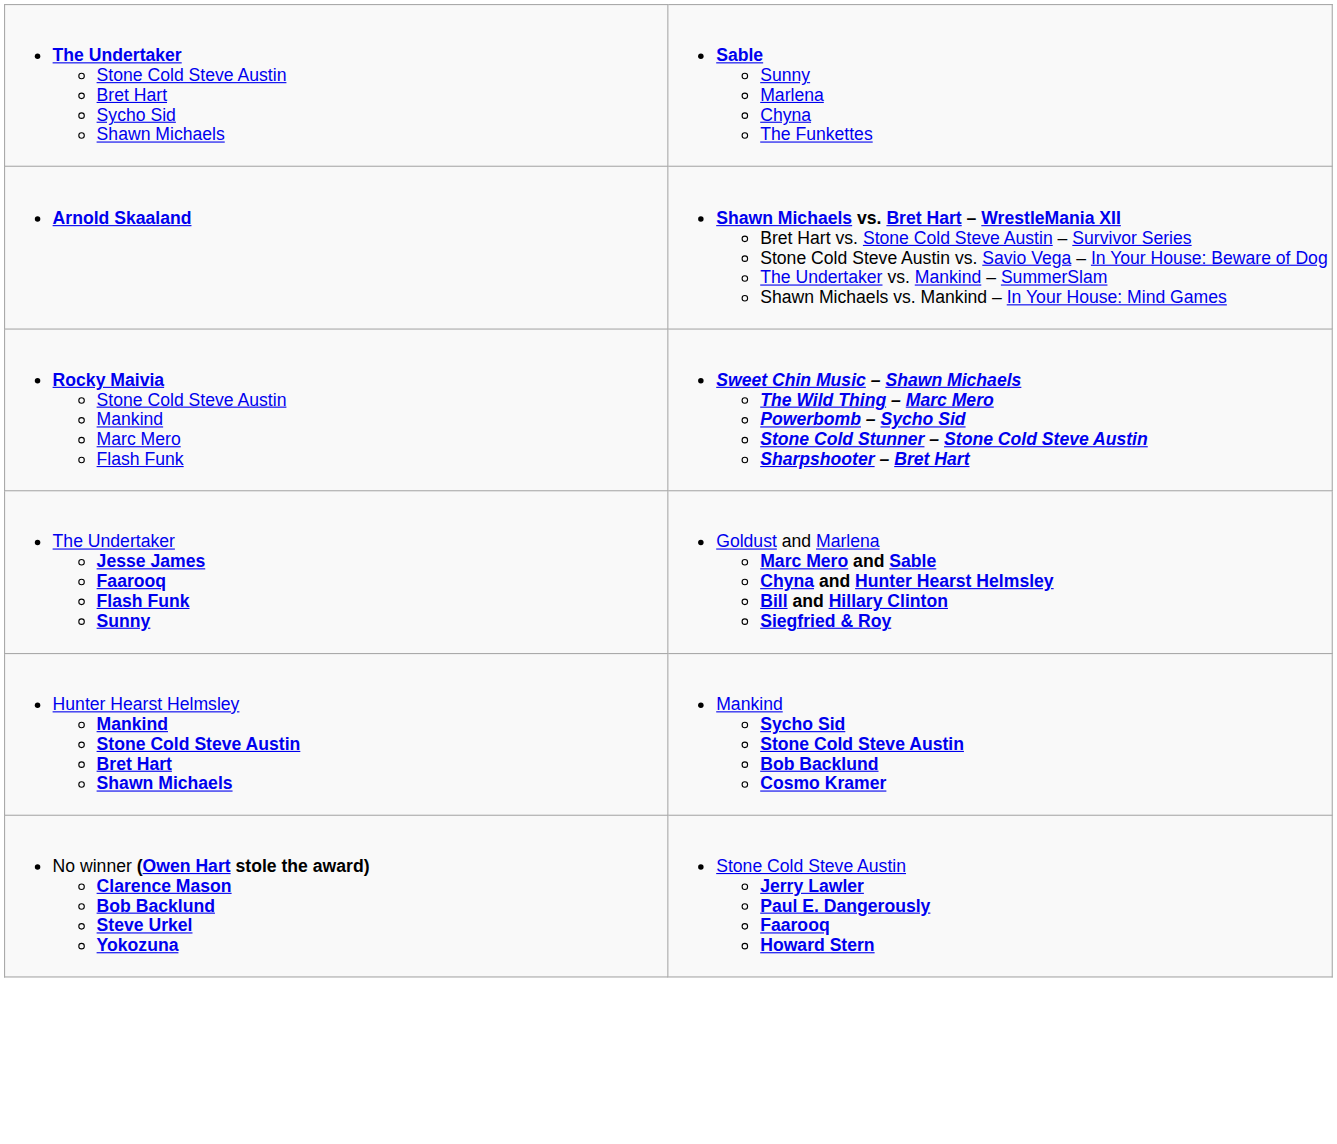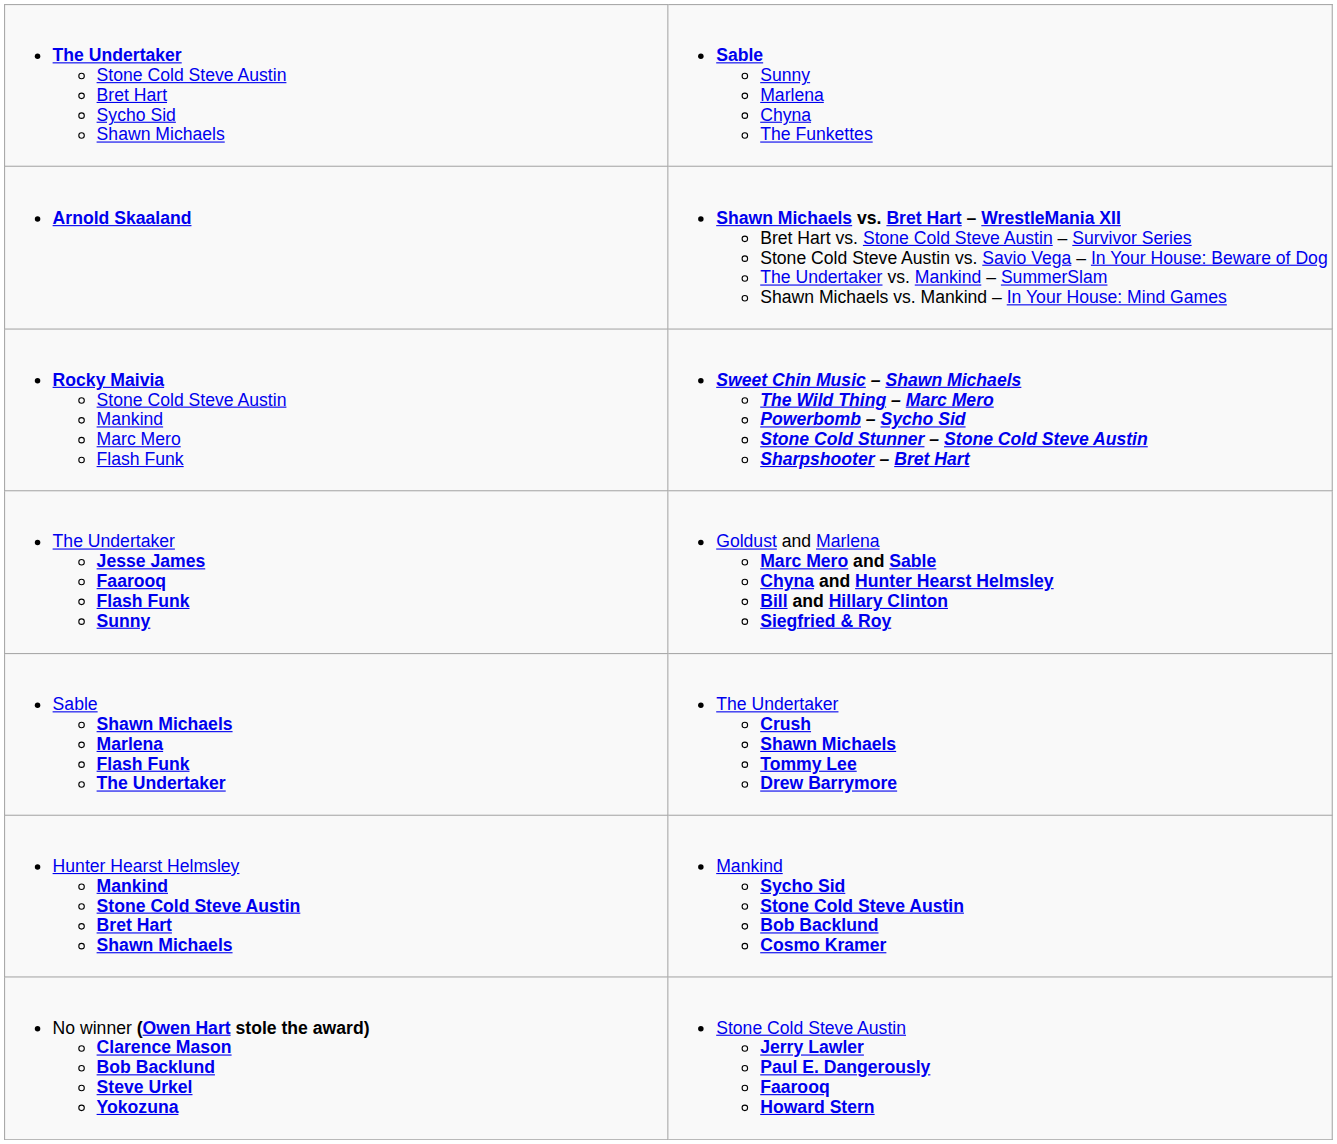+ row: Sable Shawn Michaels Marlena Flash Funk The Undertaker | The Undertaker Crush Shawn Michaels Tommy Lee Drew Barrymore
